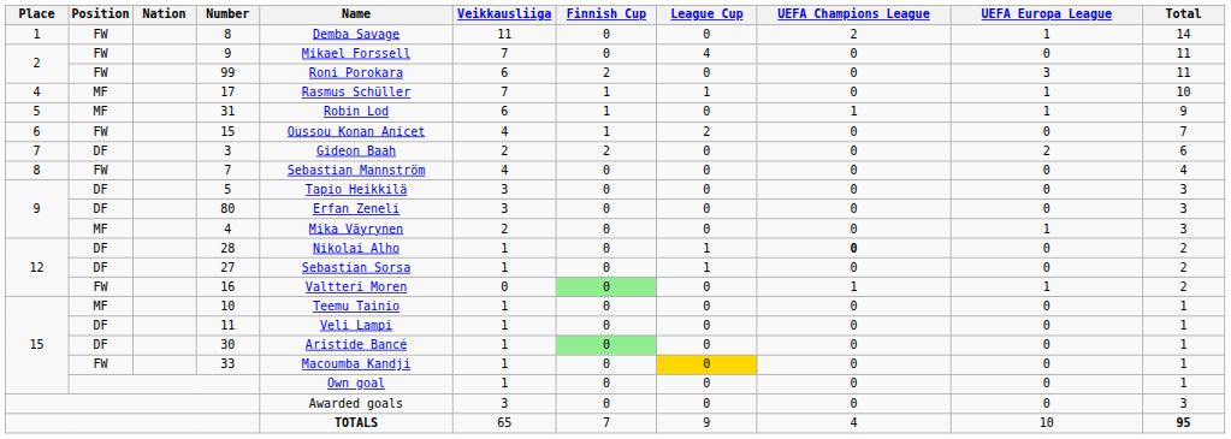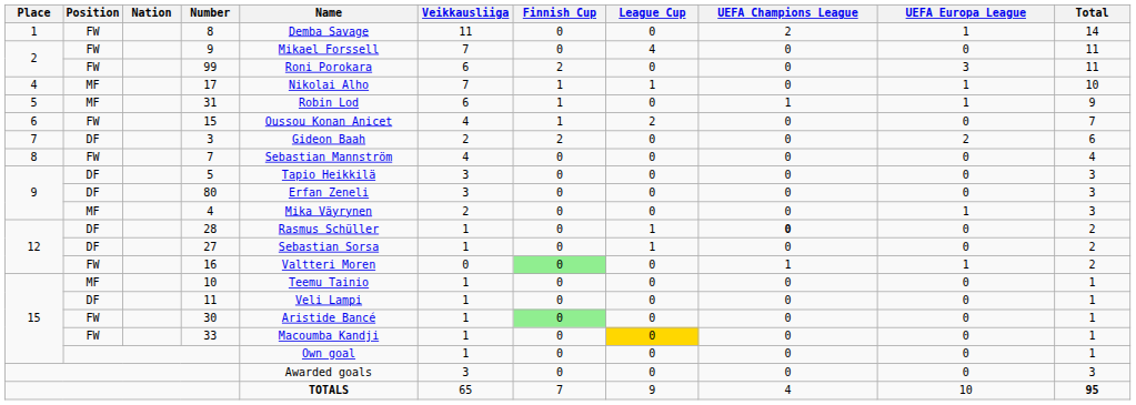17 | Name: Rasmus Schüller -> Nikolai Alho
28 | Name: Nikolai Alho -> Rasmus Schüller
30 | Position: DF -> FW
